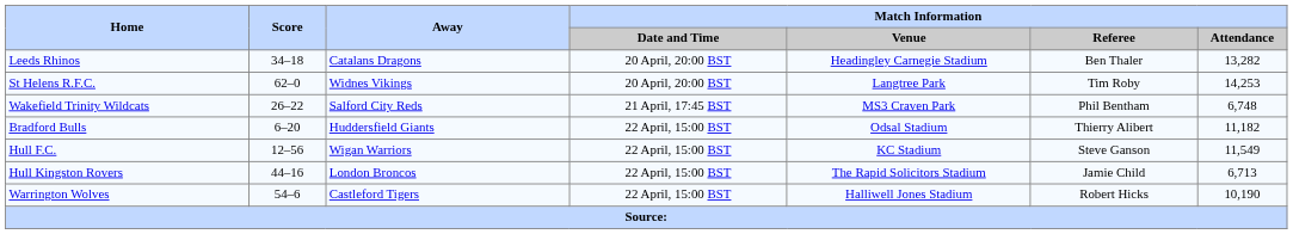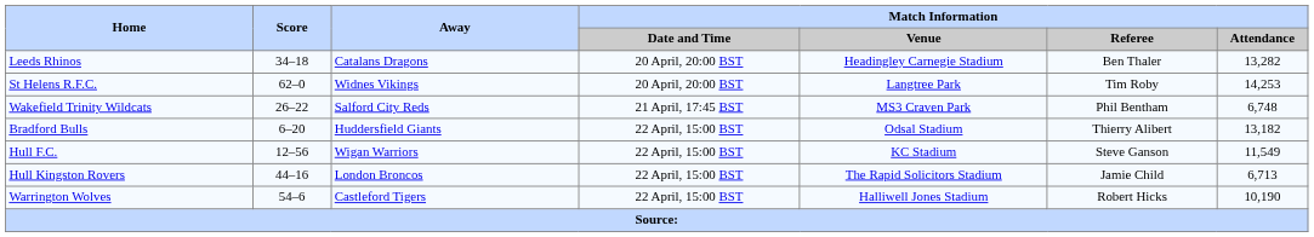Bradford Bulls | Match Information / Attendance: 11,182 -> 13,182
